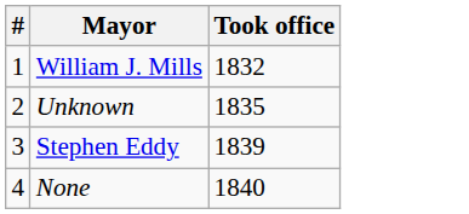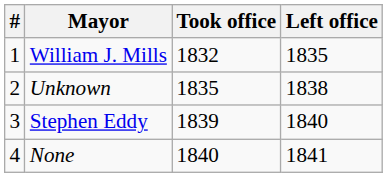+ column: Left office | 1835 | 1838 | 1840 | 1841
